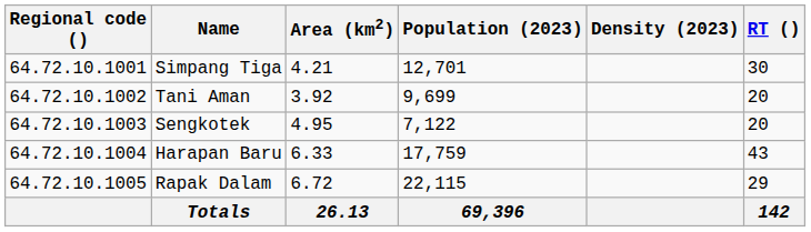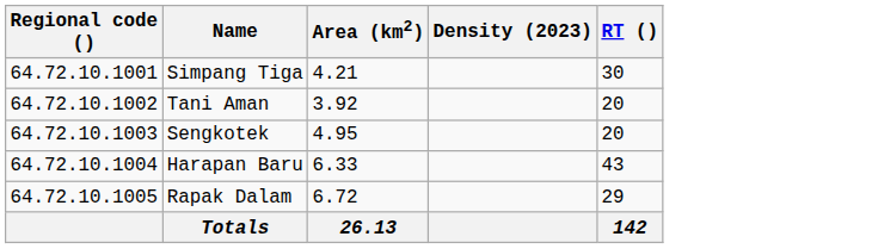- column: Population (2023) | 12,701 | 9,699 | 7,122 | 17,759 | 22,115 | 69,396
